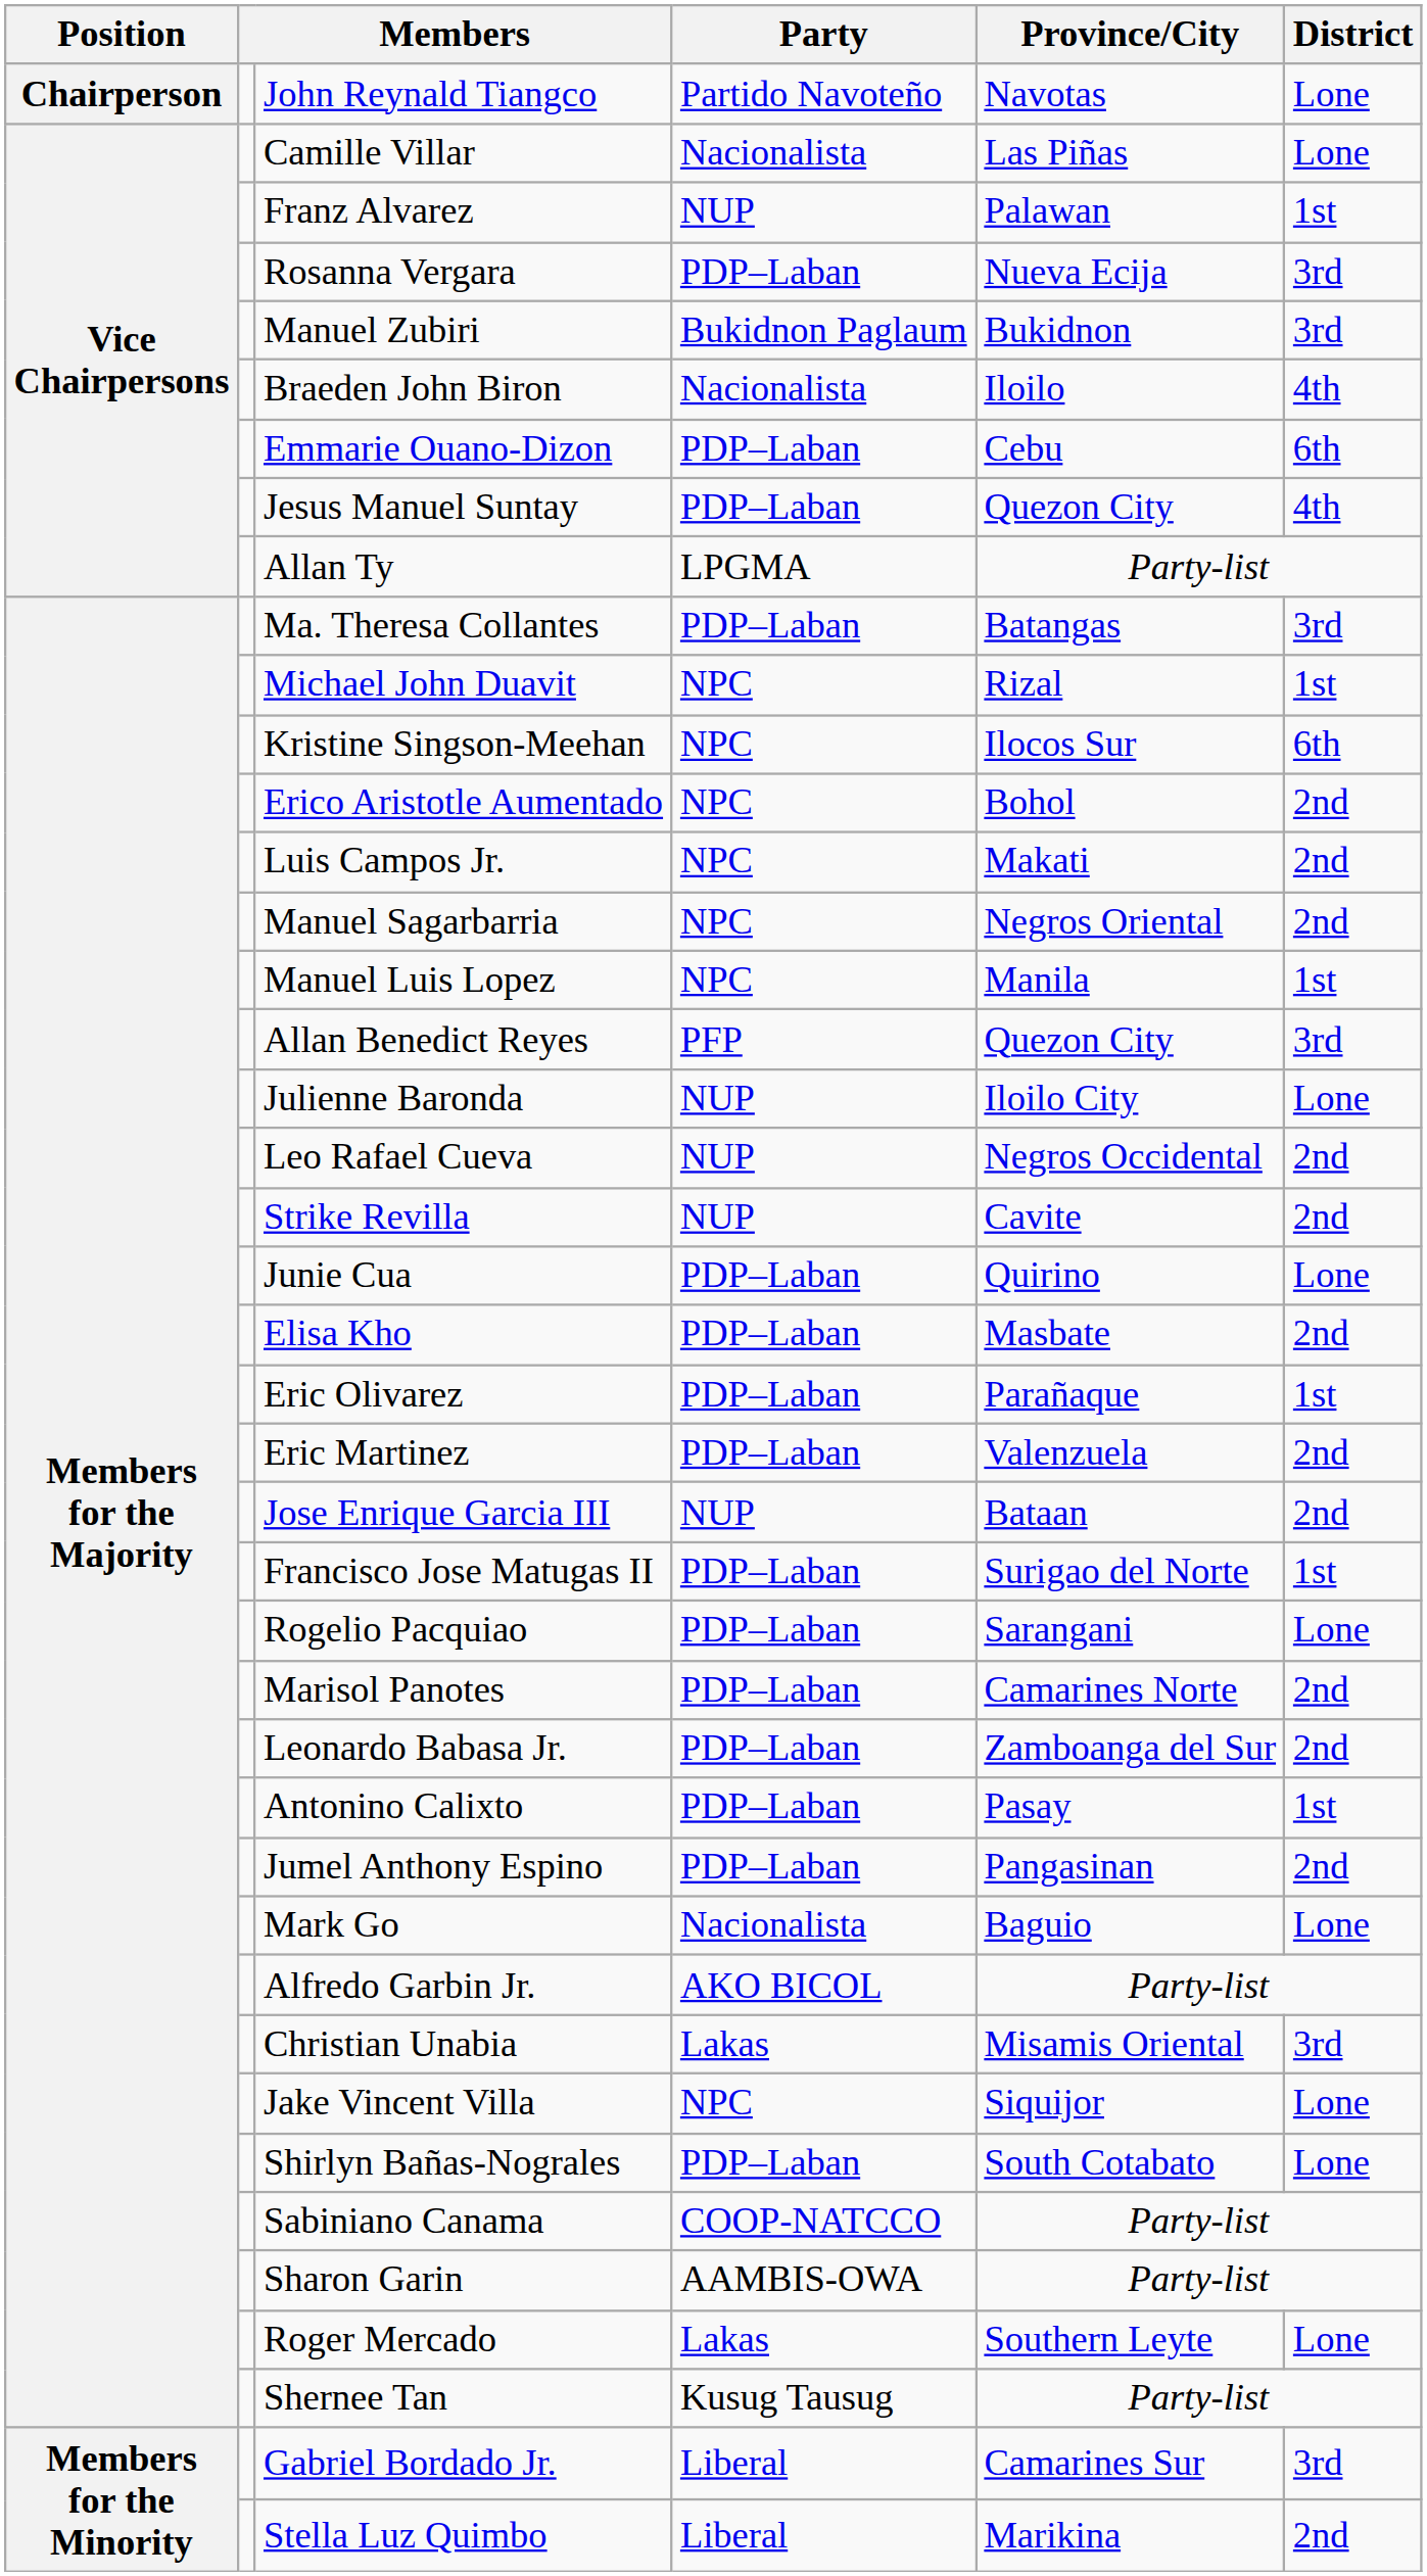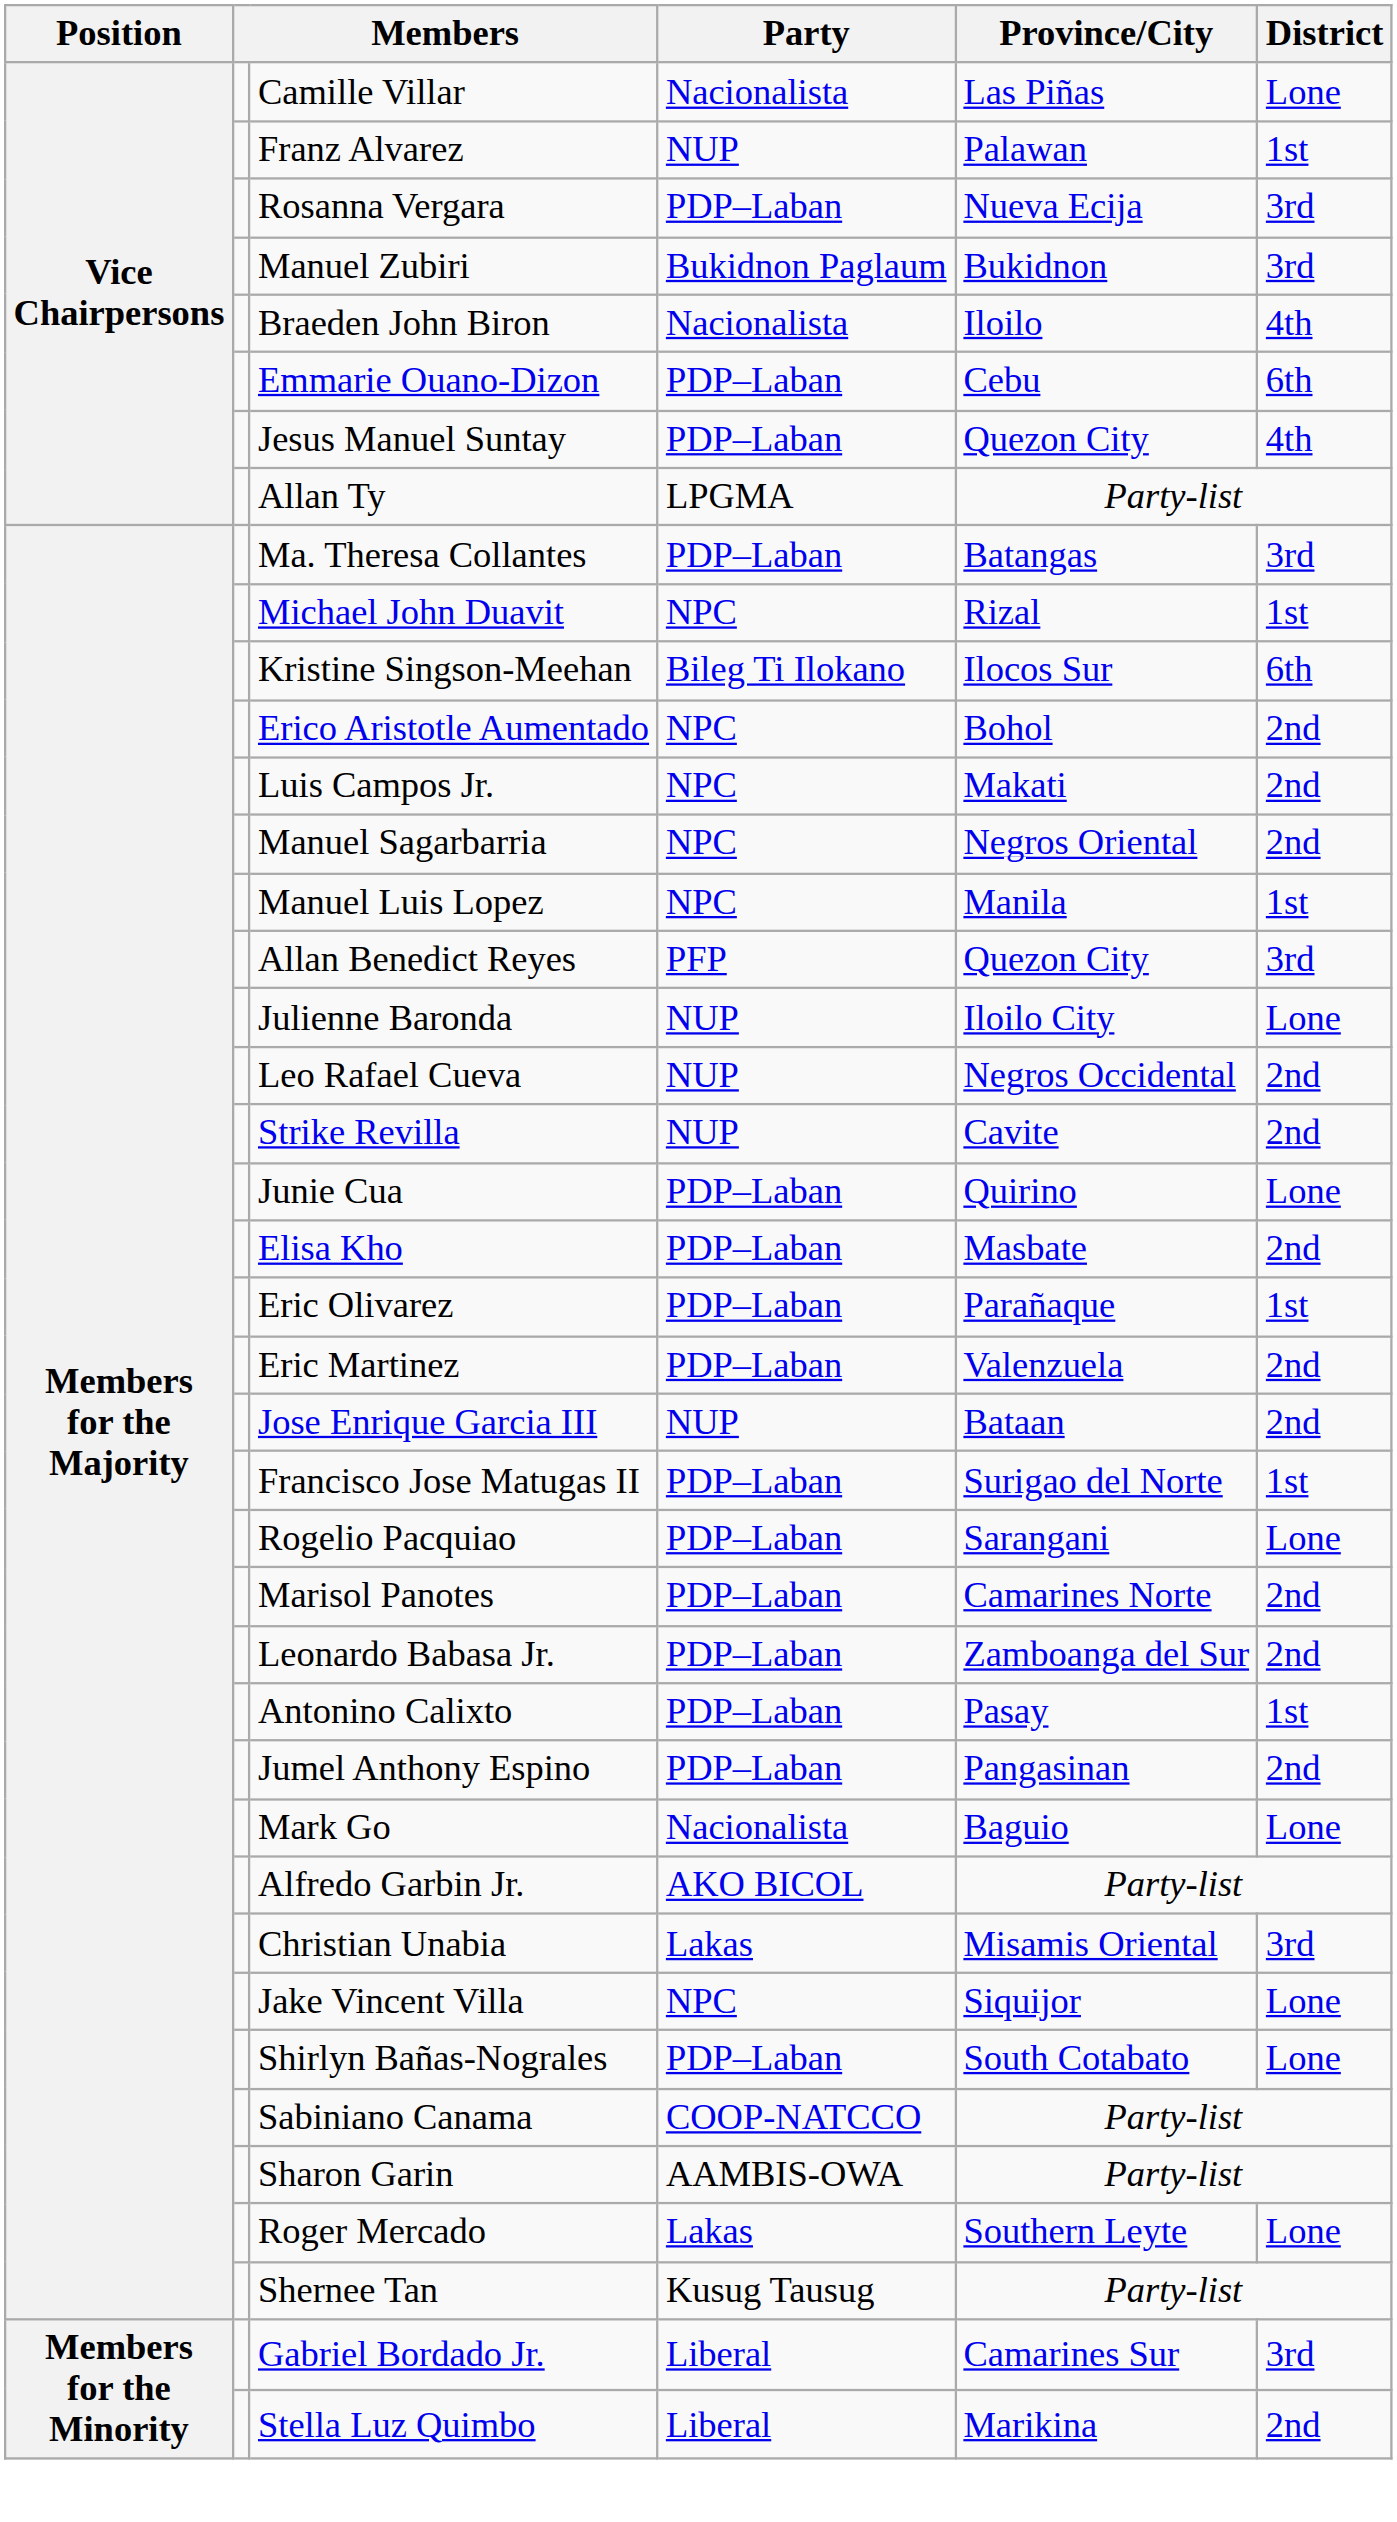- row: Chairperson | John Reynald Tiangco | Partido Navoteño | Navotas | Lone
Kristine Singson-Meehan | Party: NPC -> Bileg Ti Ilokano
